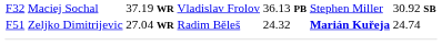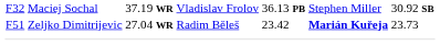F51 | column 5: 24.32 -> 23.42
F51 | column 7: 24.74 -> 23.73
